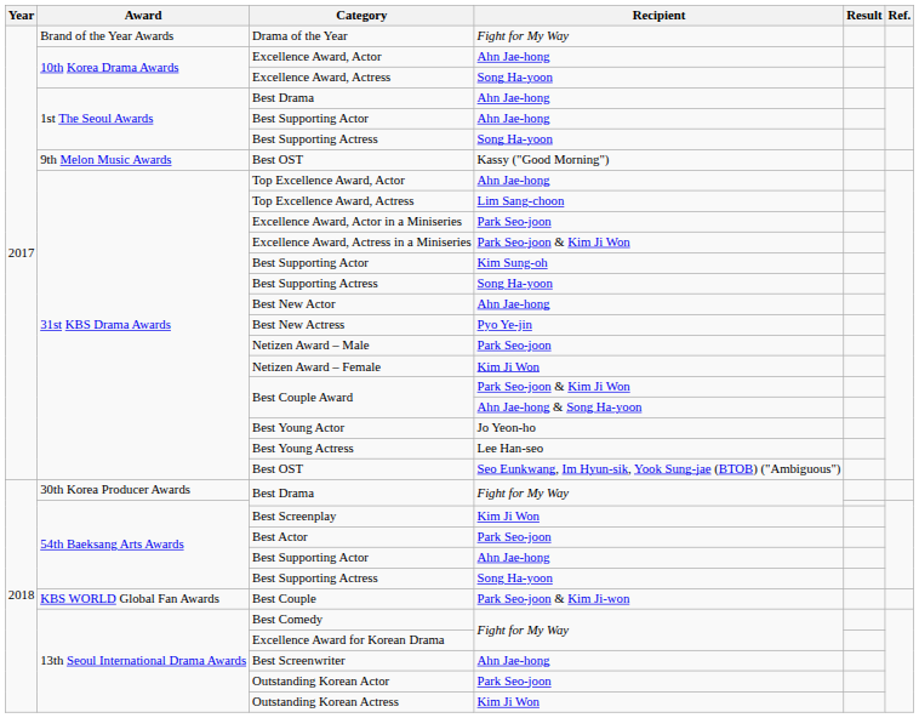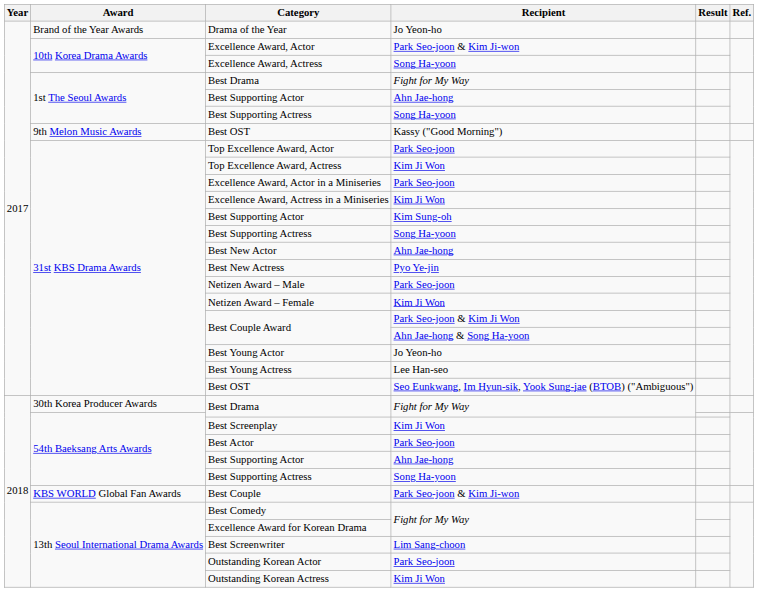Drama of the Year | Recipient: Fight for My Way -> Jo Yeon-ho
Excellence Award, Actor | Recipient: Ahn Jae-hong -> Park Seo-joon & Kim Ji-won
1st The Seoul Awards / Best Drama | Recipient: Ahn Jae-hong -> Fight for My Way
Top Excellence Award, Actor | Recipient: Ahn Jae-hong -> Park Seo-joon
Top Excellence Award, Actress | Recipient: Lim Sang-choon -> Kim Ji Won
Excellence Award, Actress in a Miniseries | Recipient: Park Seo-joon & Kim Ji Won -> Kim Ji Won
Best Screenwriter | Recipient: Ahn Jae-hong -> Lim Sang-choon
